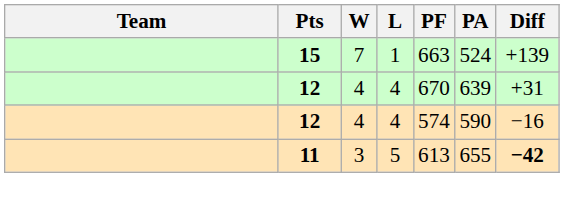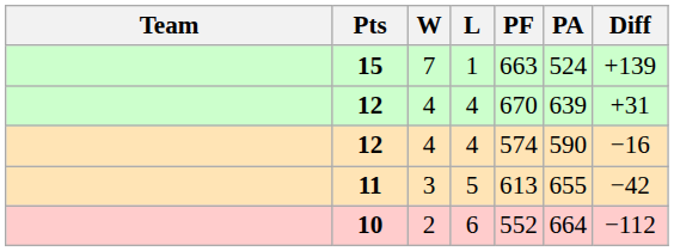11 | Diff: bold -> normal
+ row: 10 | 2 | 6 | 552 | 664 | −112
